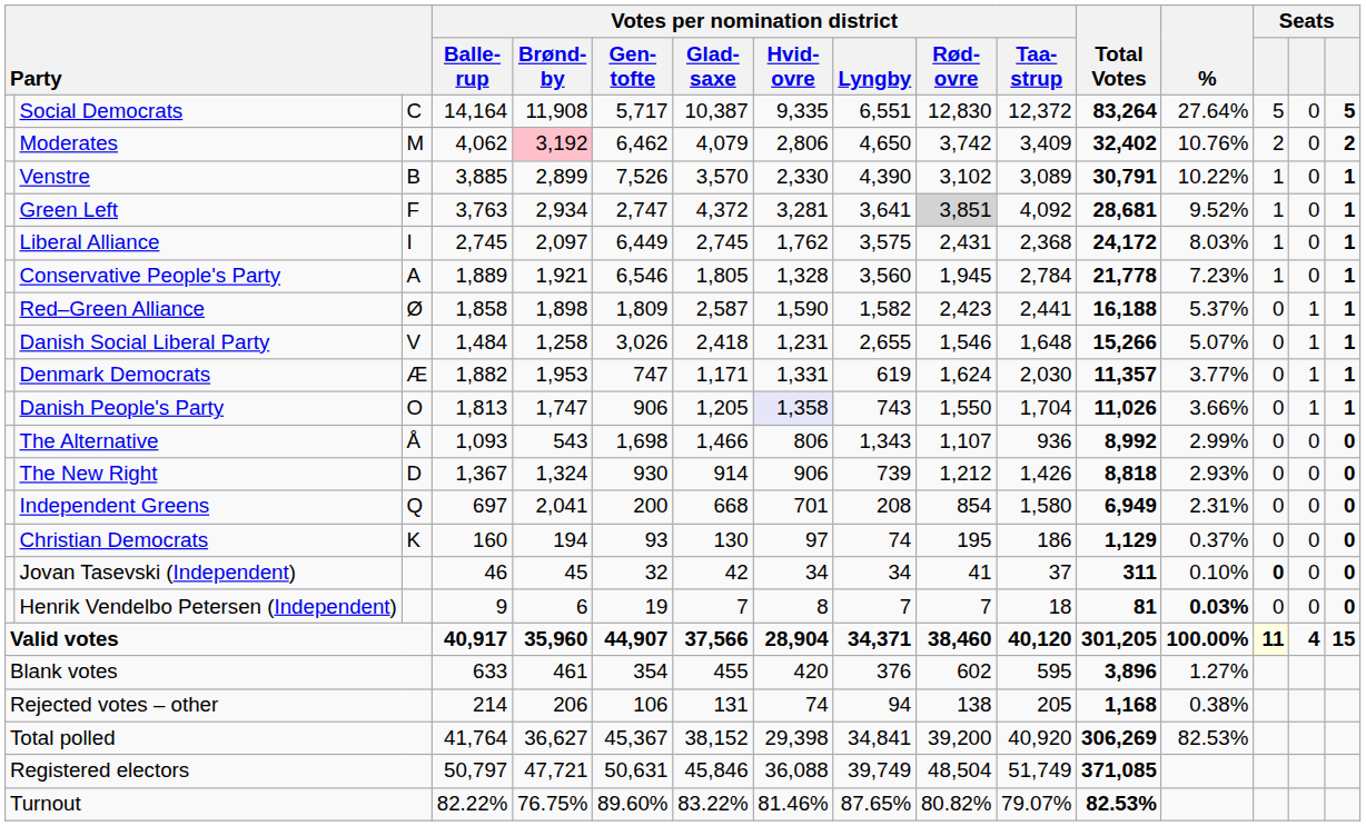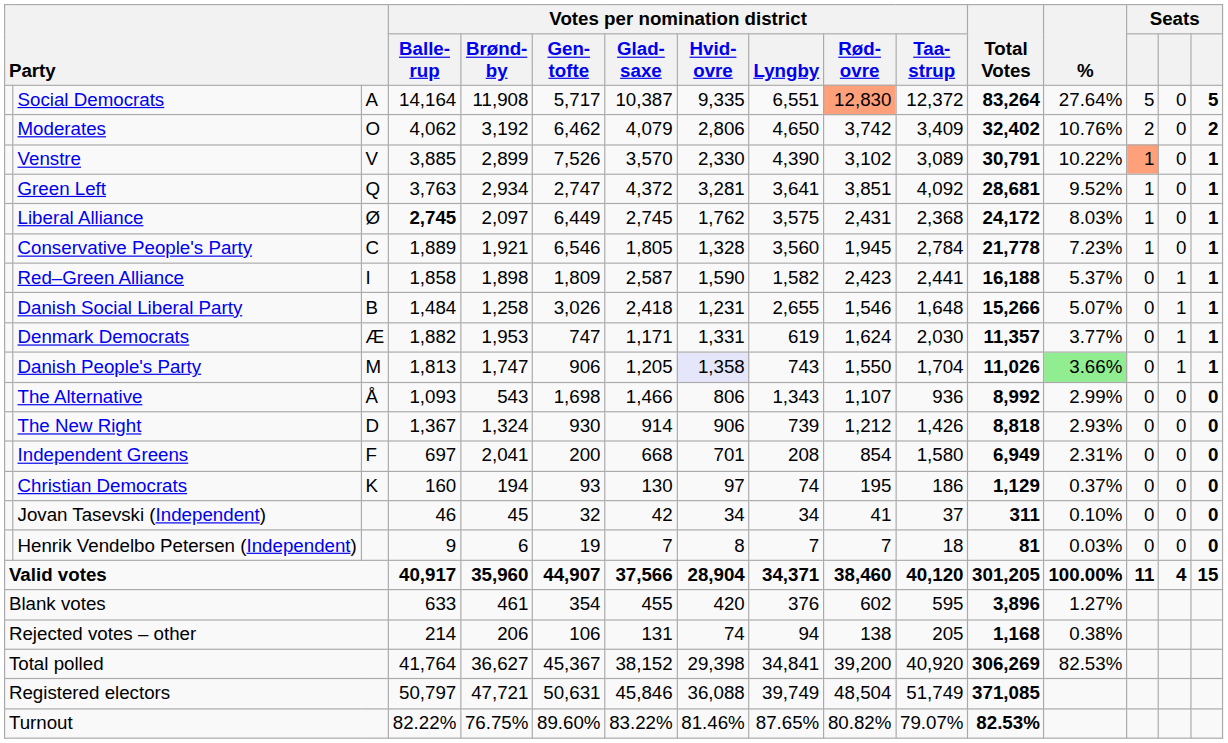Social Democrats | column 3: C -> A
Social Democrats | Votes per nomination district / Rød- ovre: no background -> lightsalmon background
Moderates | column 3: M -> O
Moderates | Votes per nomination district / Brønd- by: pink background -> no background
Venstre | column 3: B -> V
Venstre | column 14: no background -> lightsalmon background
Green Left | column 3: F -> Q
Green Left | Votes per nomination district / Rød- ovre: lightgrey background -> no background
Liberal Alliance | column 3: I -> Ø
Liberal Alliance | Votes per nomination district / Balle- rup: normal -> bold
Conservative People's Party | column 3: A -> C
Red–Green Alliance | column 3: Ø -> I
Danish Social Liberal Party | column 3: V -> B
Danish People's Party | column 3: O -> M
Danish People's Party | %: no background -> lightgreen background
Independent Greens | column 3: Q -> F
Jovan Tasevski (Independent) | column 14: bold -> normal
Henrik Vendelbo Petersen (Independent) | %: bold -> normal
Valid votes | column 14: lightyellow background -> no background
